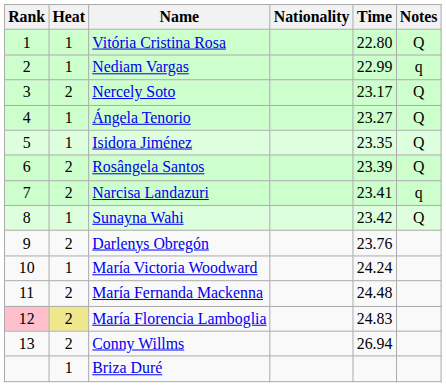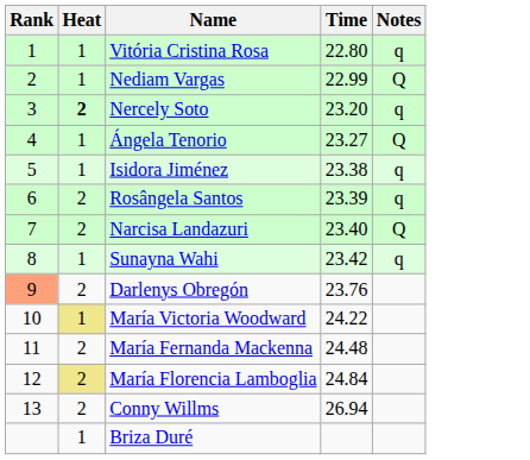- column: Nationality
Vitória Cristina Rosa | Notes: Q -> q
Nediam Vargas | Notes: q -> Q
Nercely Soto | Heat: normal -> bold
Nercely Soto | Time: 23.17 -> 23.20
Nercely Soto | Notes: Q -> q
Isidora Jiménez | Time: 23.35 -> 23.38
Isidora Jiménez | Notes: Q -> q
Rosângela Santos | Notes: Q -> q
Narcisa Landazuri | Time: 23.41 -> 23.40
Narcisa Landazuri | Notes: q -> Q
Sunayna Wahi | Notes: Q -> q
Darlenys Obregón | Rank: no background -> lightsalmon background
María Victoria Woodward | Heat: no background -> khaki background
María Victoria Woodward | Time: 24.24 -> 24.22
María Florencia Lamboglia | Rank: pink background -> no background
María Florencia Lamboglia | Time: 24.83 -> 24.84
